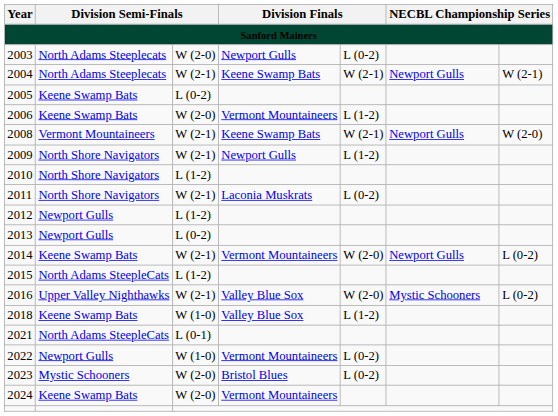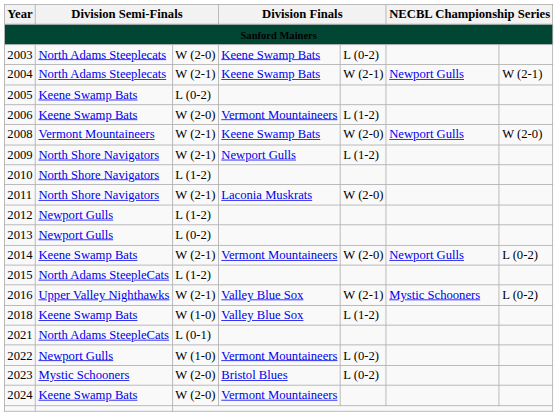2003 | column 4: Newport Gulls -> Keene Swamp Bats
2008 | column 5: W (2-1) -> W (2-0)
2011 | column 5: L (0-2) -> W (2-0)
2016 | column 5: W (2-0) -> W (2-1)
